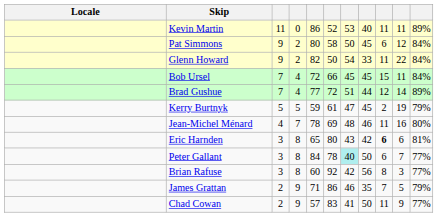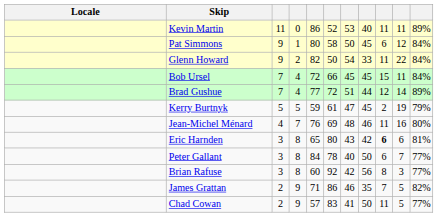Pat Simmons | column 4: 2 -> 1
Jean-Michel Ménard | column 5: 78 -> 76
Peter Gallant | column 7: paleturquoise background -> no background
James Grattan | column 11: 79% -> 82%
Chad Cowan | column 10: 9 -> 5
